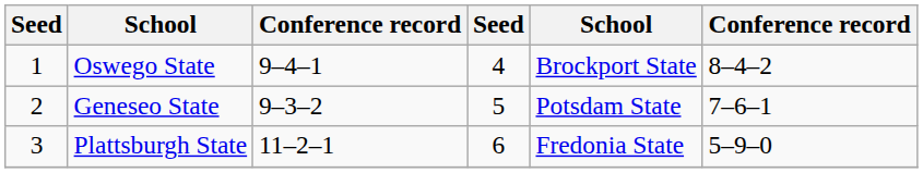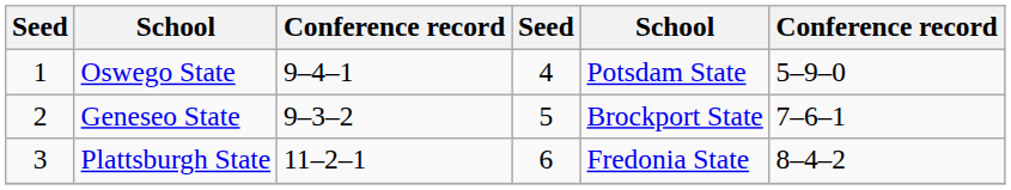Oswego State | column 5: Brockport State -> Potsdam State
Oswego State | column 6: 8–4–2 -> 5–9–0
Geneseo State | column 5: Potsdam State -> Brockport State
Plattsburgh State | column 6: 5–9–0 -> 8–4–2
